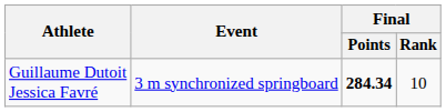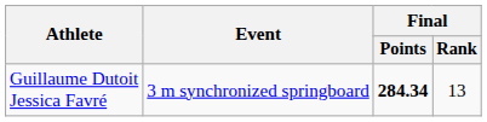Guillaume Dutoit Jessica Favré | Final / Rank: 10 -> 13
